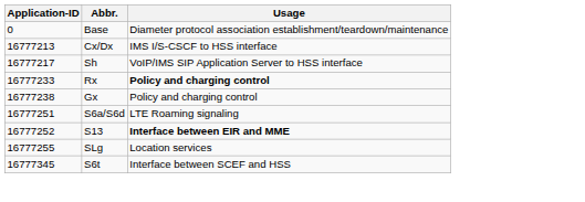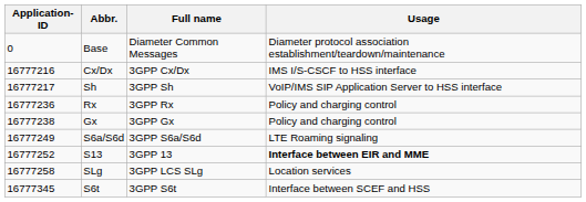+ column: Full name | Diameter Common Messages | 3GPP Cx/Dx | 3GPP Sh | 3GPP Rx | 3GPP Gx | 3GPP S6a/S6d | 3GPP 13 | 3GPP LCS SLg | 3GPP S6t
Cx/Dx | Application-ID: 16777213 -> 16777216
Rx | Application-ID: 16777233 -> 16777236
Rx | Usage: bold -> normal
S6a/S6d | Application-ID: 16777251 -> 16777249
SLg | Application-ID: 16777255 -> 16777258
